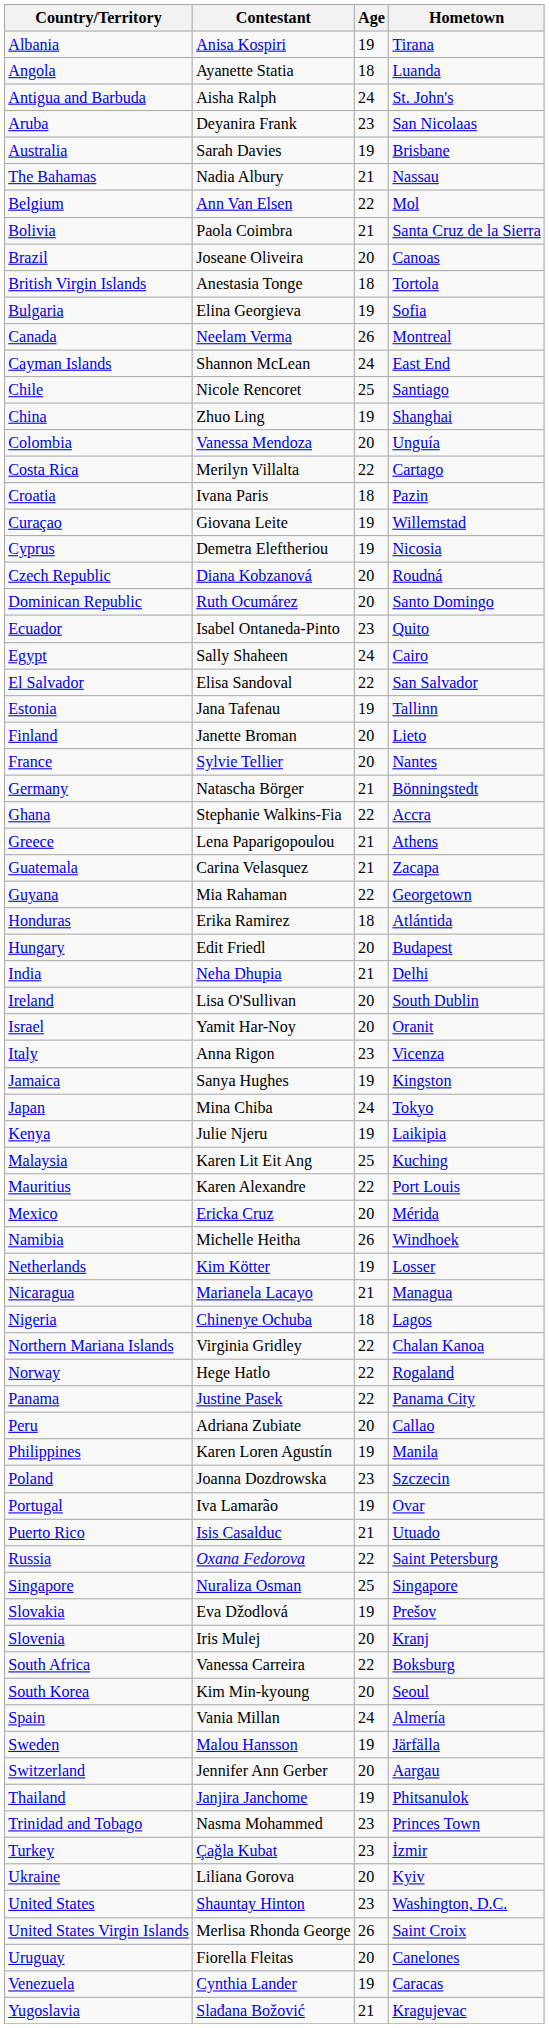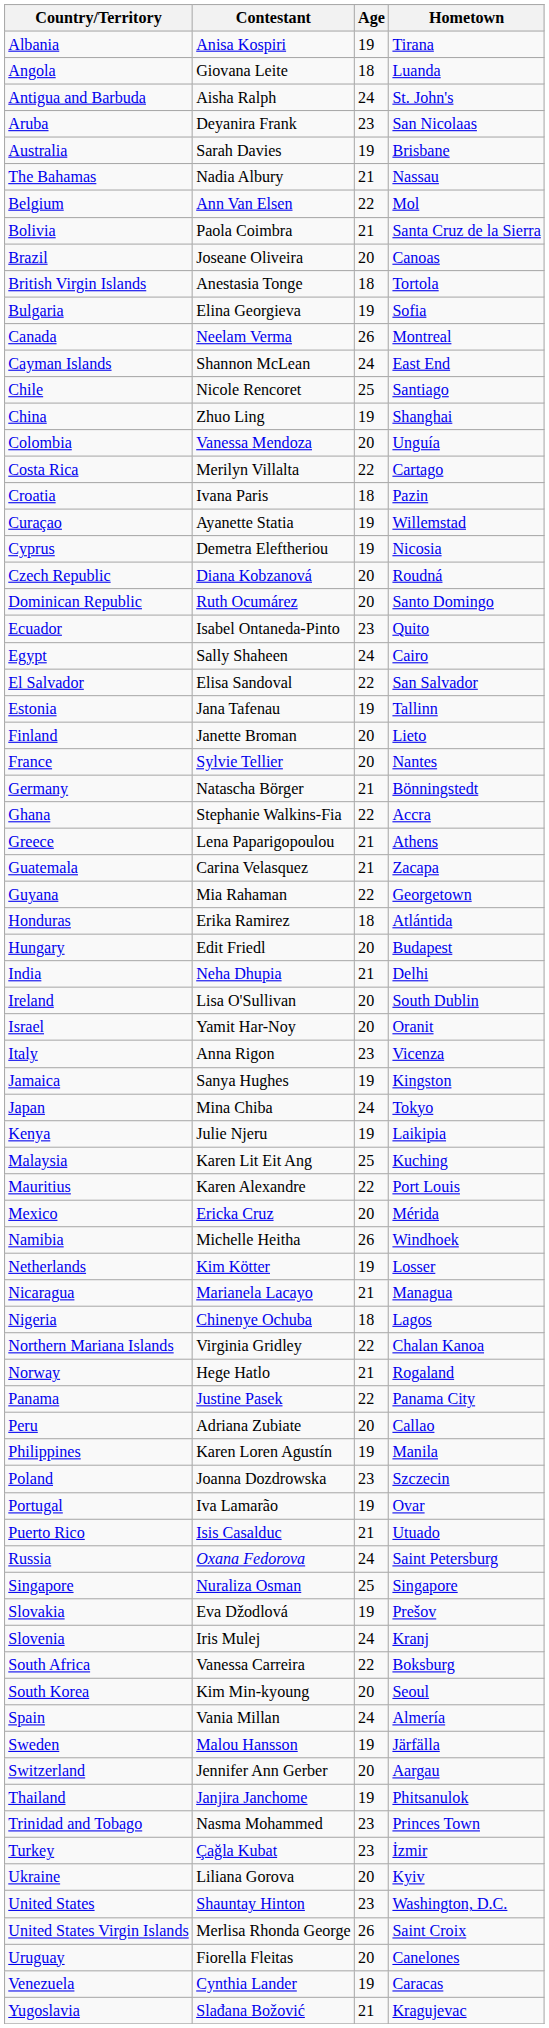Angola | Contestant: Ayanette Statia -> Giovana Leite
Curaçao | Contestant: Giovana Leite -> Ayanette Statia
Norway | Age: 22 -> 21
Russia | Age: 22 -> 24
Slovenia | Age: 20 -> 24
